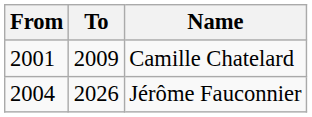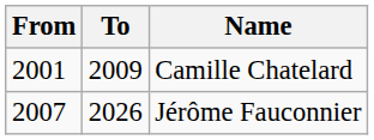Jérôme Fauconnier | From: 2004 -> 2007
